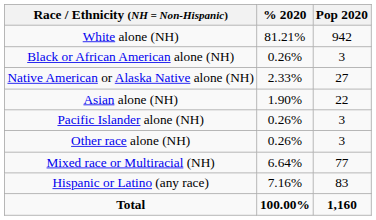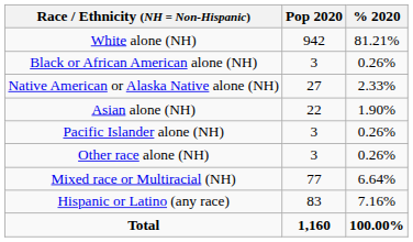columns swapped: Pop 2020 <-> % 2020
